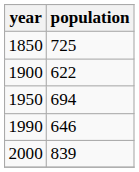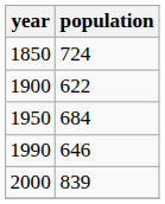1850 | population: 725 -> 724
1950 | population: 694 -> 684
